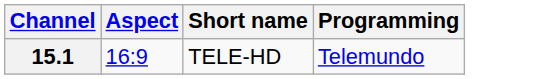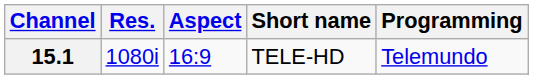+ column: Res. | 1080i
